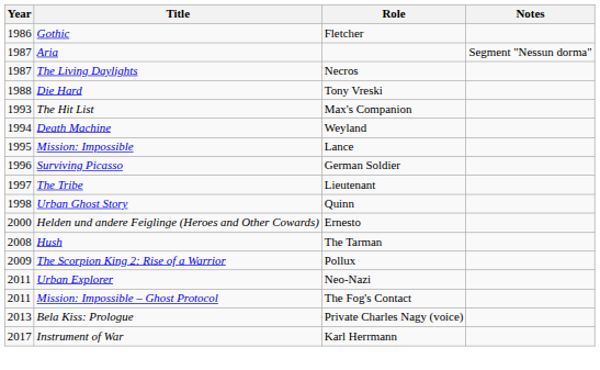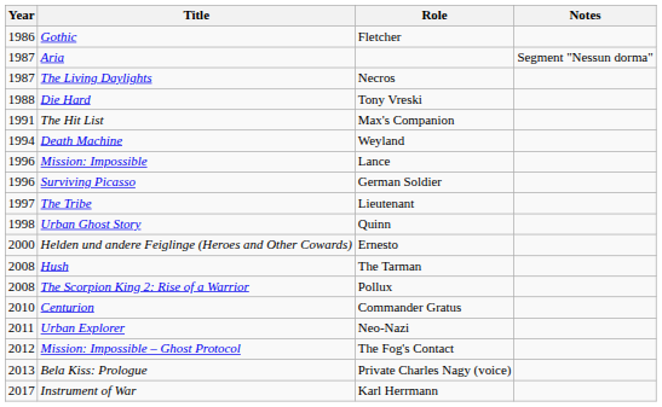The Hit List | Year: 1993 -> 1991
Mission: Impossible | Year: 1995 -> 1996
The Scorpion King 2: Rise of a Warrior | Year: 2009 -> 2008
+ row: 2010 | Centurion | Commander Gratus
Mission: Impossible – Ghost Protocol | Year: 2011 -> 2012
